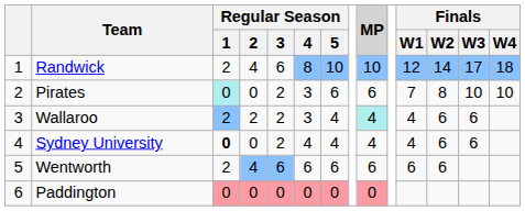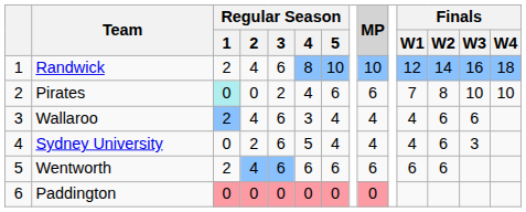Randwick | Finals / W3: 17 -> 16
Pirates | Regular Season / 4: 3 -> 4
Wallaroo | Regular Season / 2: 2 -> 4
Wallaroo | Regular Season / 3: 2 -> 6
Wallaroo | MP: paleturquoise background -> no background
Sydney University | Regular Season / 1: bold -> normal
Sydney University | Regular Season / 2: 0 -> 2
Sydney University | Regular Season / 3: 2 -> 6
Sydney University | Regular Season / 4: 4 -> 5
Sydney University | Finals / W3: 6 -> 3
